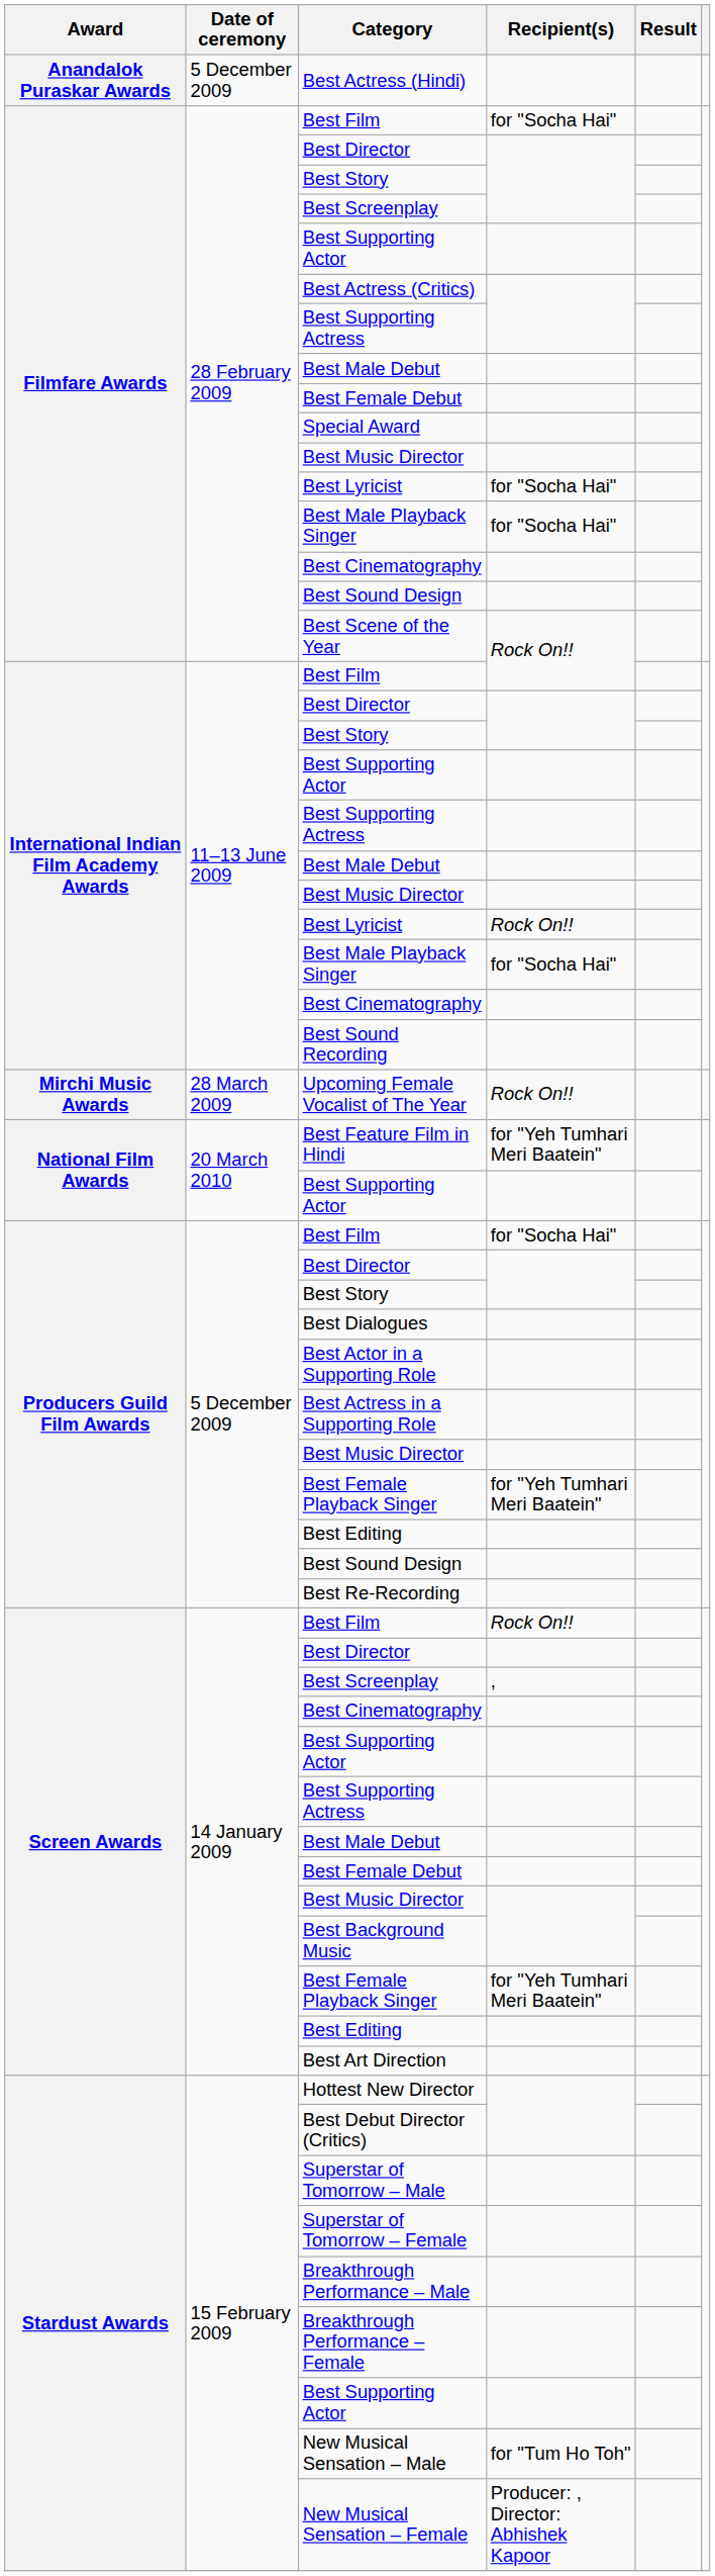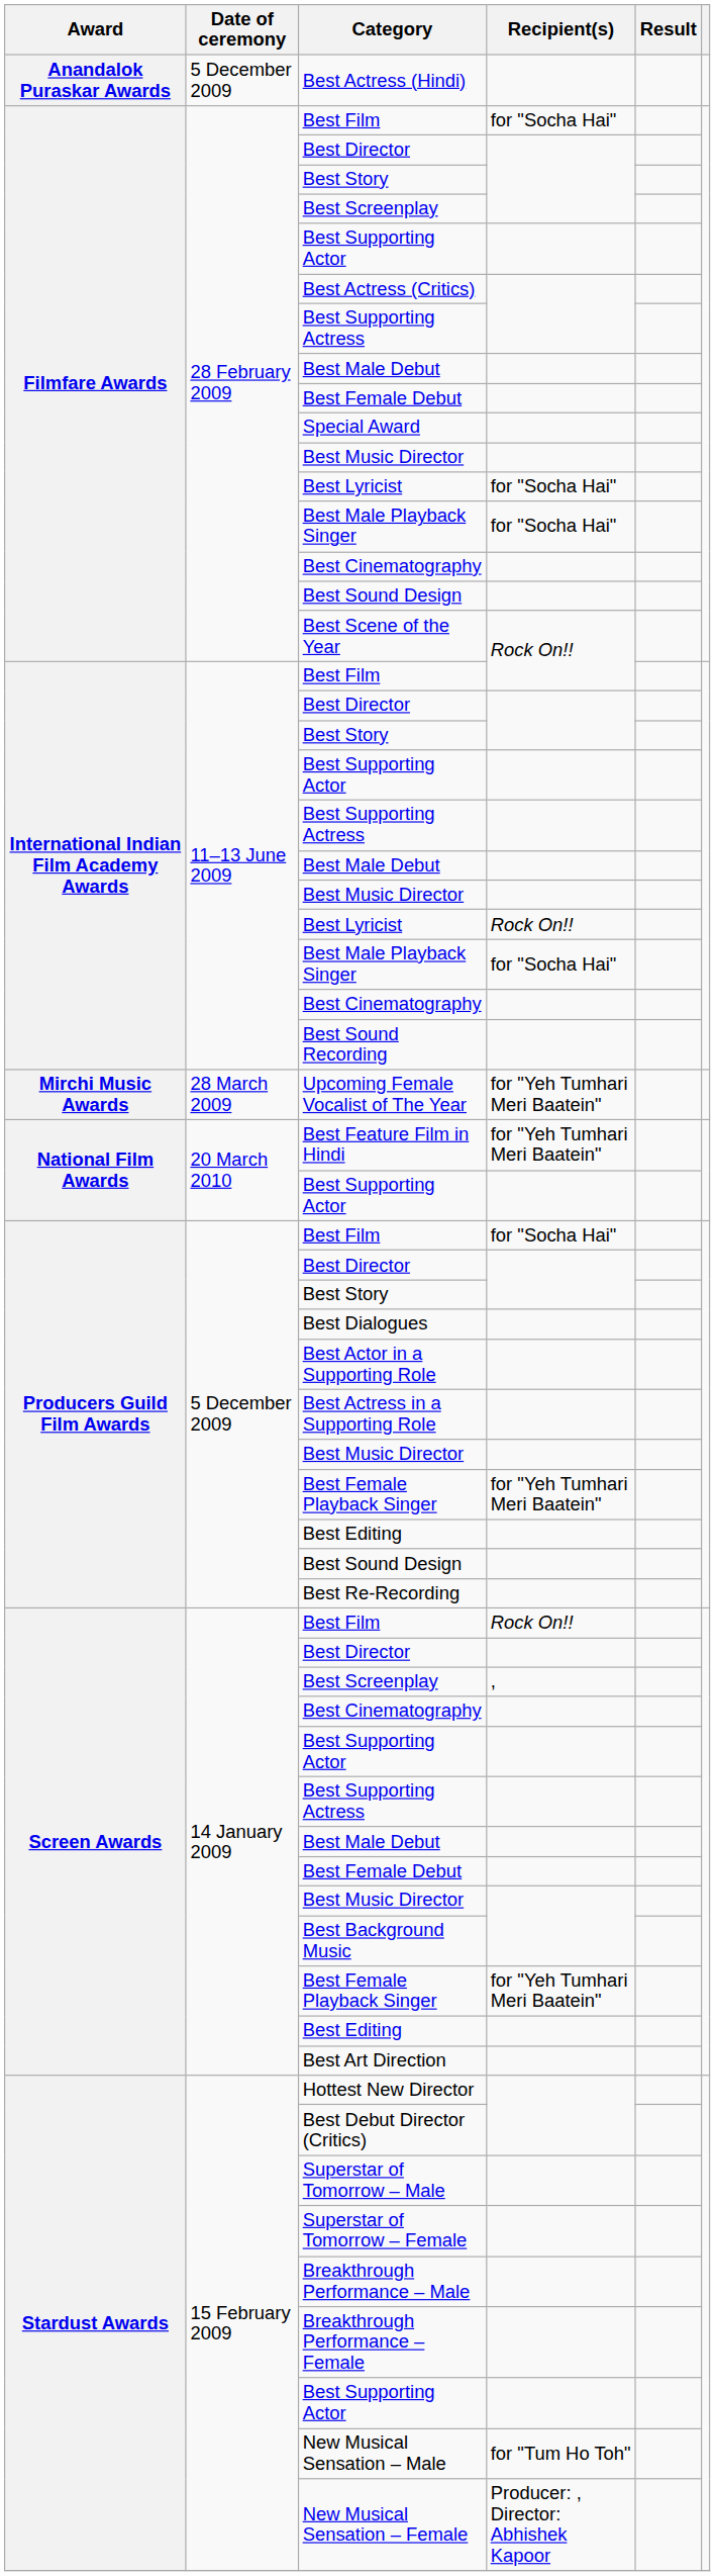Upcoming Female Vocalist of The Year | Recipient(s): Rock On!! -> for "Yeh Tumhari Meri Baatein"
